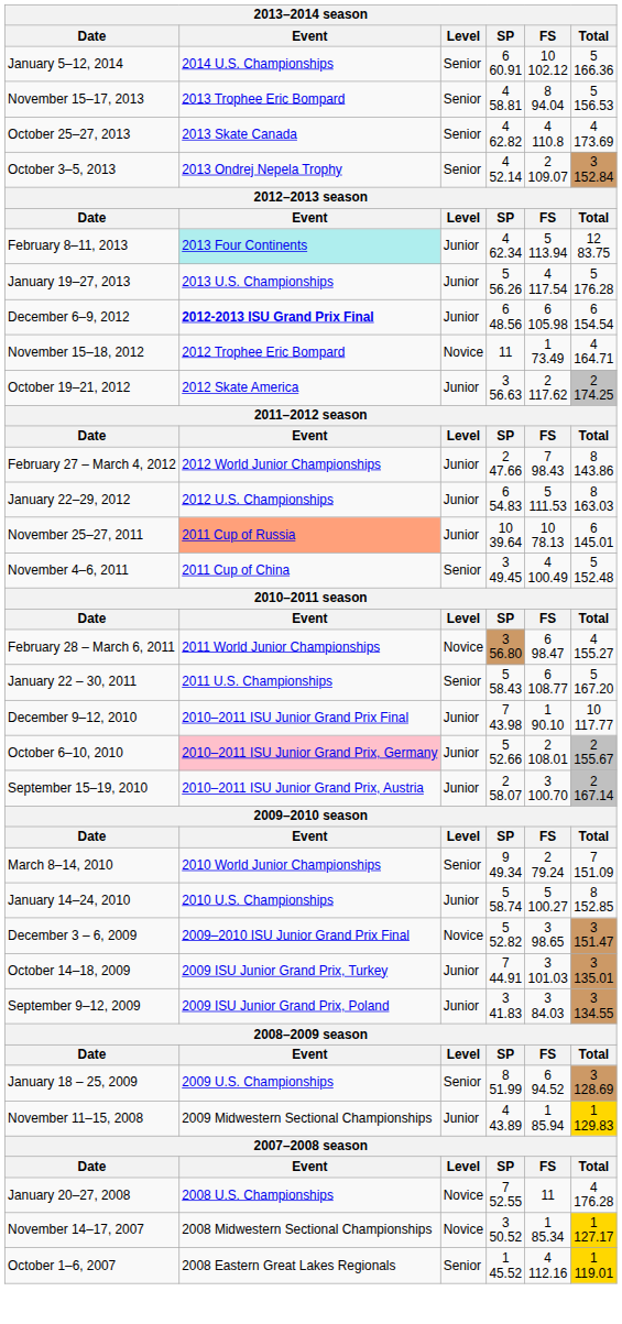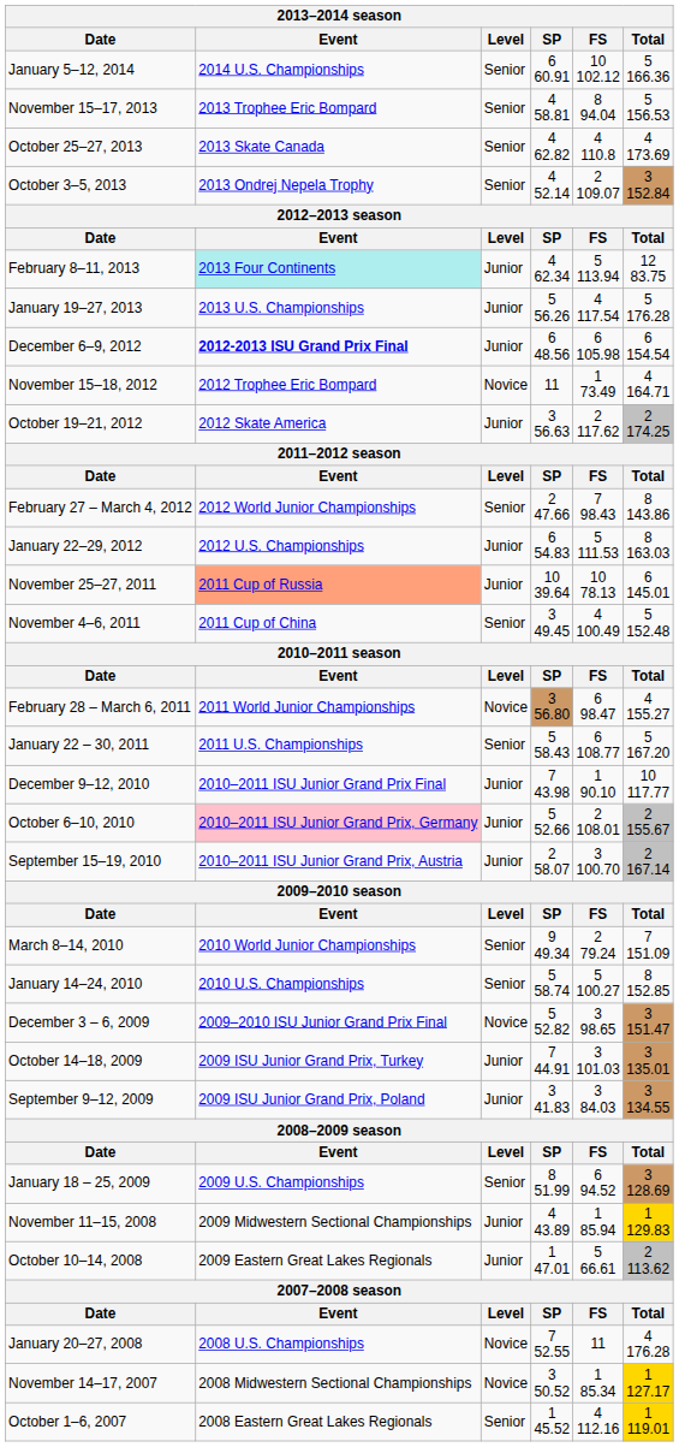February 27 – March 4, 2012 | Level: Junior -> Senior
January 14–24, 2010 | Level: Junior -> Senior
+ row: October 10–14, 2008 | 2009 Eastern Great Lakes Regionals | Junior | 1 47.01 | 5 66.61 | 2 113.62
